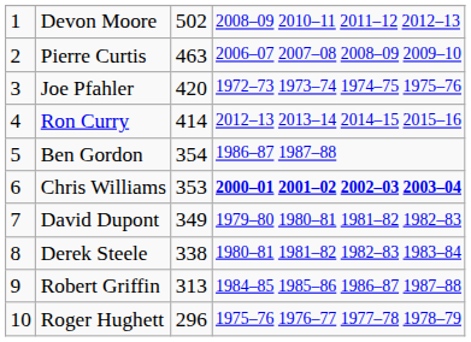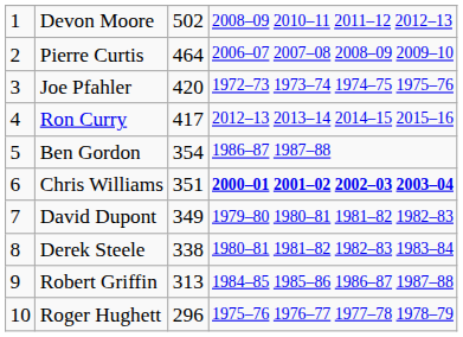Pierre Curtis | column 3: 463 -> 464
Ron Curry | column 3: 414 -> 417
Chris Williams | column 3: 353 -> 351
